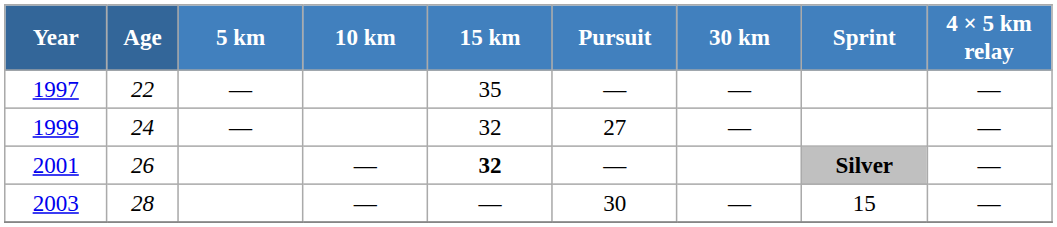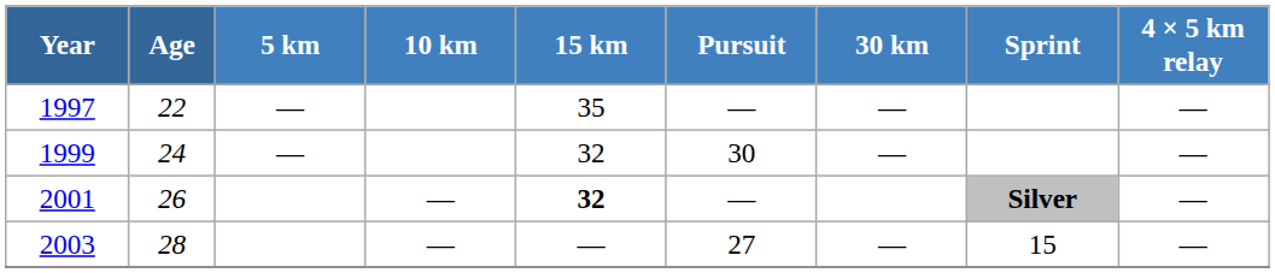1999 | Pursuit: 27 -> 30
2003 | Pursuit: 30 -> 27
